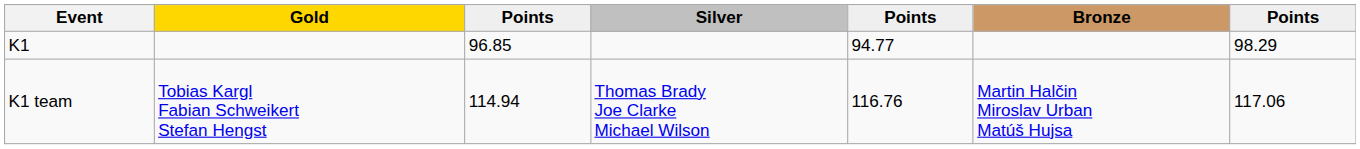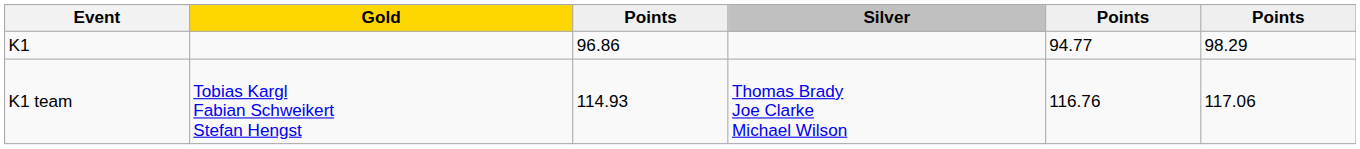- column: Bronze | Martin Halčin Miroslav Urban Matúš Hujsa
K1 | column 3: 96.85 -> 96.86
K1 team | column 3: 114.94 -> 114.93
